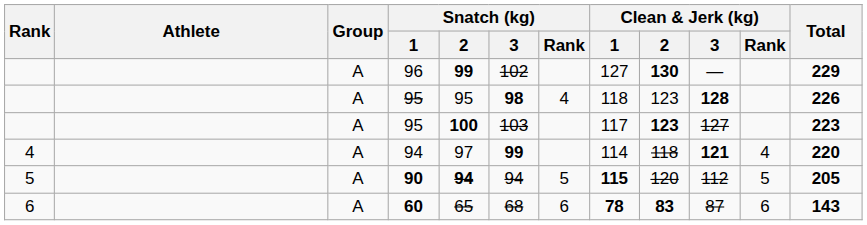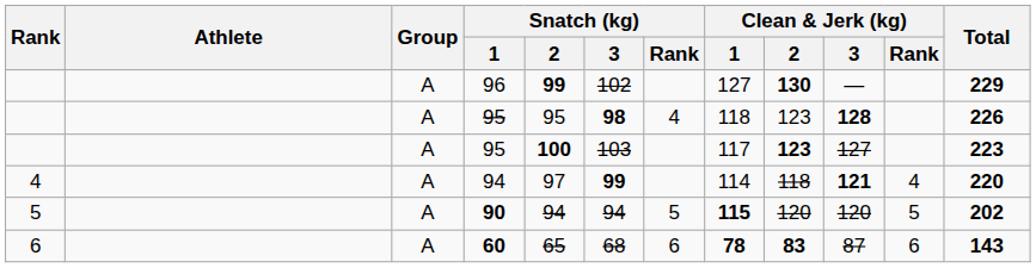90 | Snatch (kg) / 2: bold -> normal
90 | Clean & Jerk (kg) / 3: 112 -> 120
90 | Total: 205 -> 202
